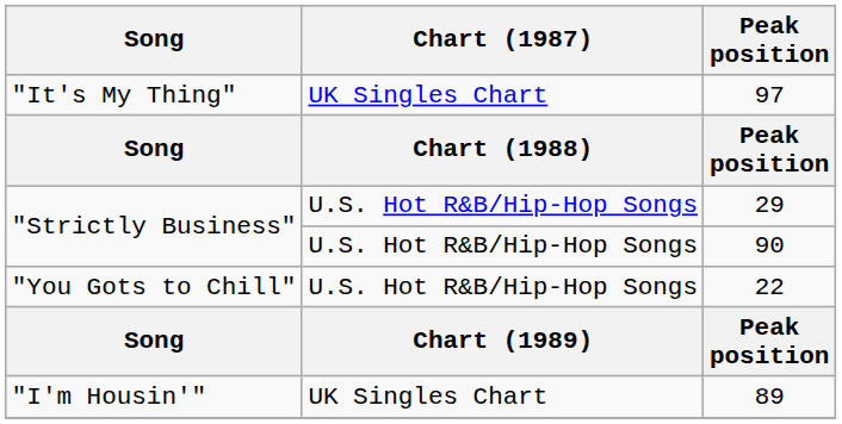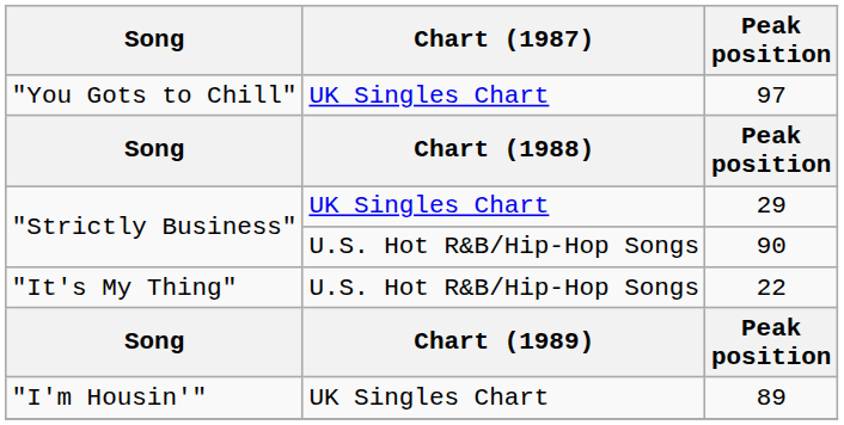97 | Song: "It's My Thing" -> "You Gots to Chill"
29 | Chart (1987): U.S. Hot R&B/Hip-Hop Songs -> UK Singles Chart
22 | Song: "You Gots to Chill" -> "It's My Thing"
